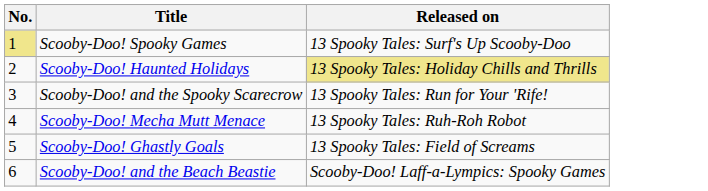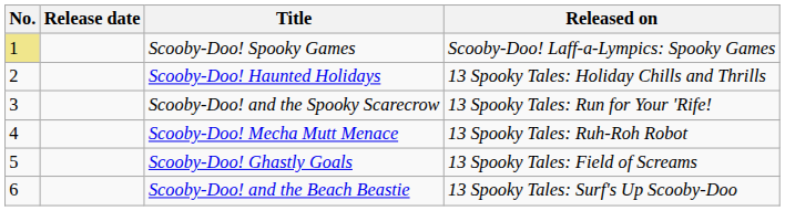+ column: Release date
Scooby-Doo! Spooky Games | Released on: 13 Spooky Tales: Surf's Up Scooby-Doo -> Scooby-Doo! Laff-a-Lympics: Spooky Games
Scooby-Doo! Haunted Holidays | Released on: khaki background -> no background
Scooby-Doo! and the Beach Beastie | Released on: Scooby-Doo! Laff-a-Lympics: Spooky Games -> 13 Spooky Tales: Surf's Up Scooby-Doo
